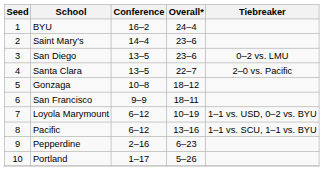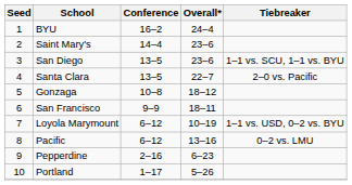San Diego | Tiebreaker: 0–2 vs. LMU -> 1–1 vs. SCU, 1–1 vs. BYU
Pacific | Tiebreaker: 1–1 vs. SCU, 1–1 vs. BYU -> 0–2 vs. LMU
